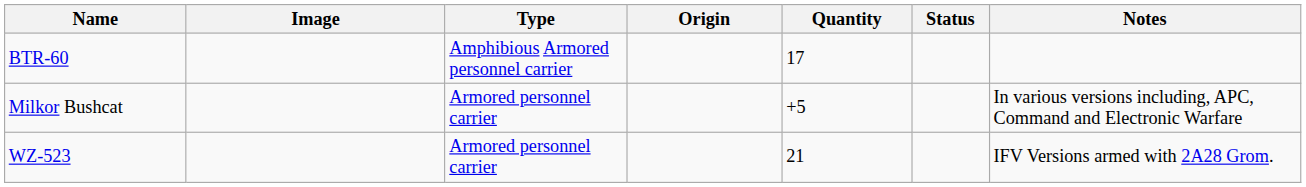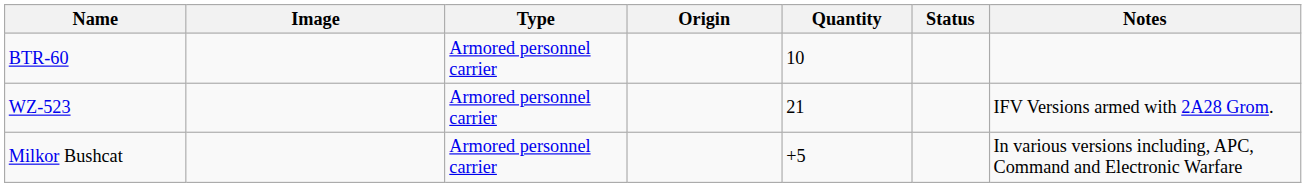BTR-60 | Type: Amphibious Armored personnel carrier -> Armored personnel carrier
BTR-60 | Quantity: 17 -> 10
rows swapped: WZ-523 <-> Milkor Bushcat
